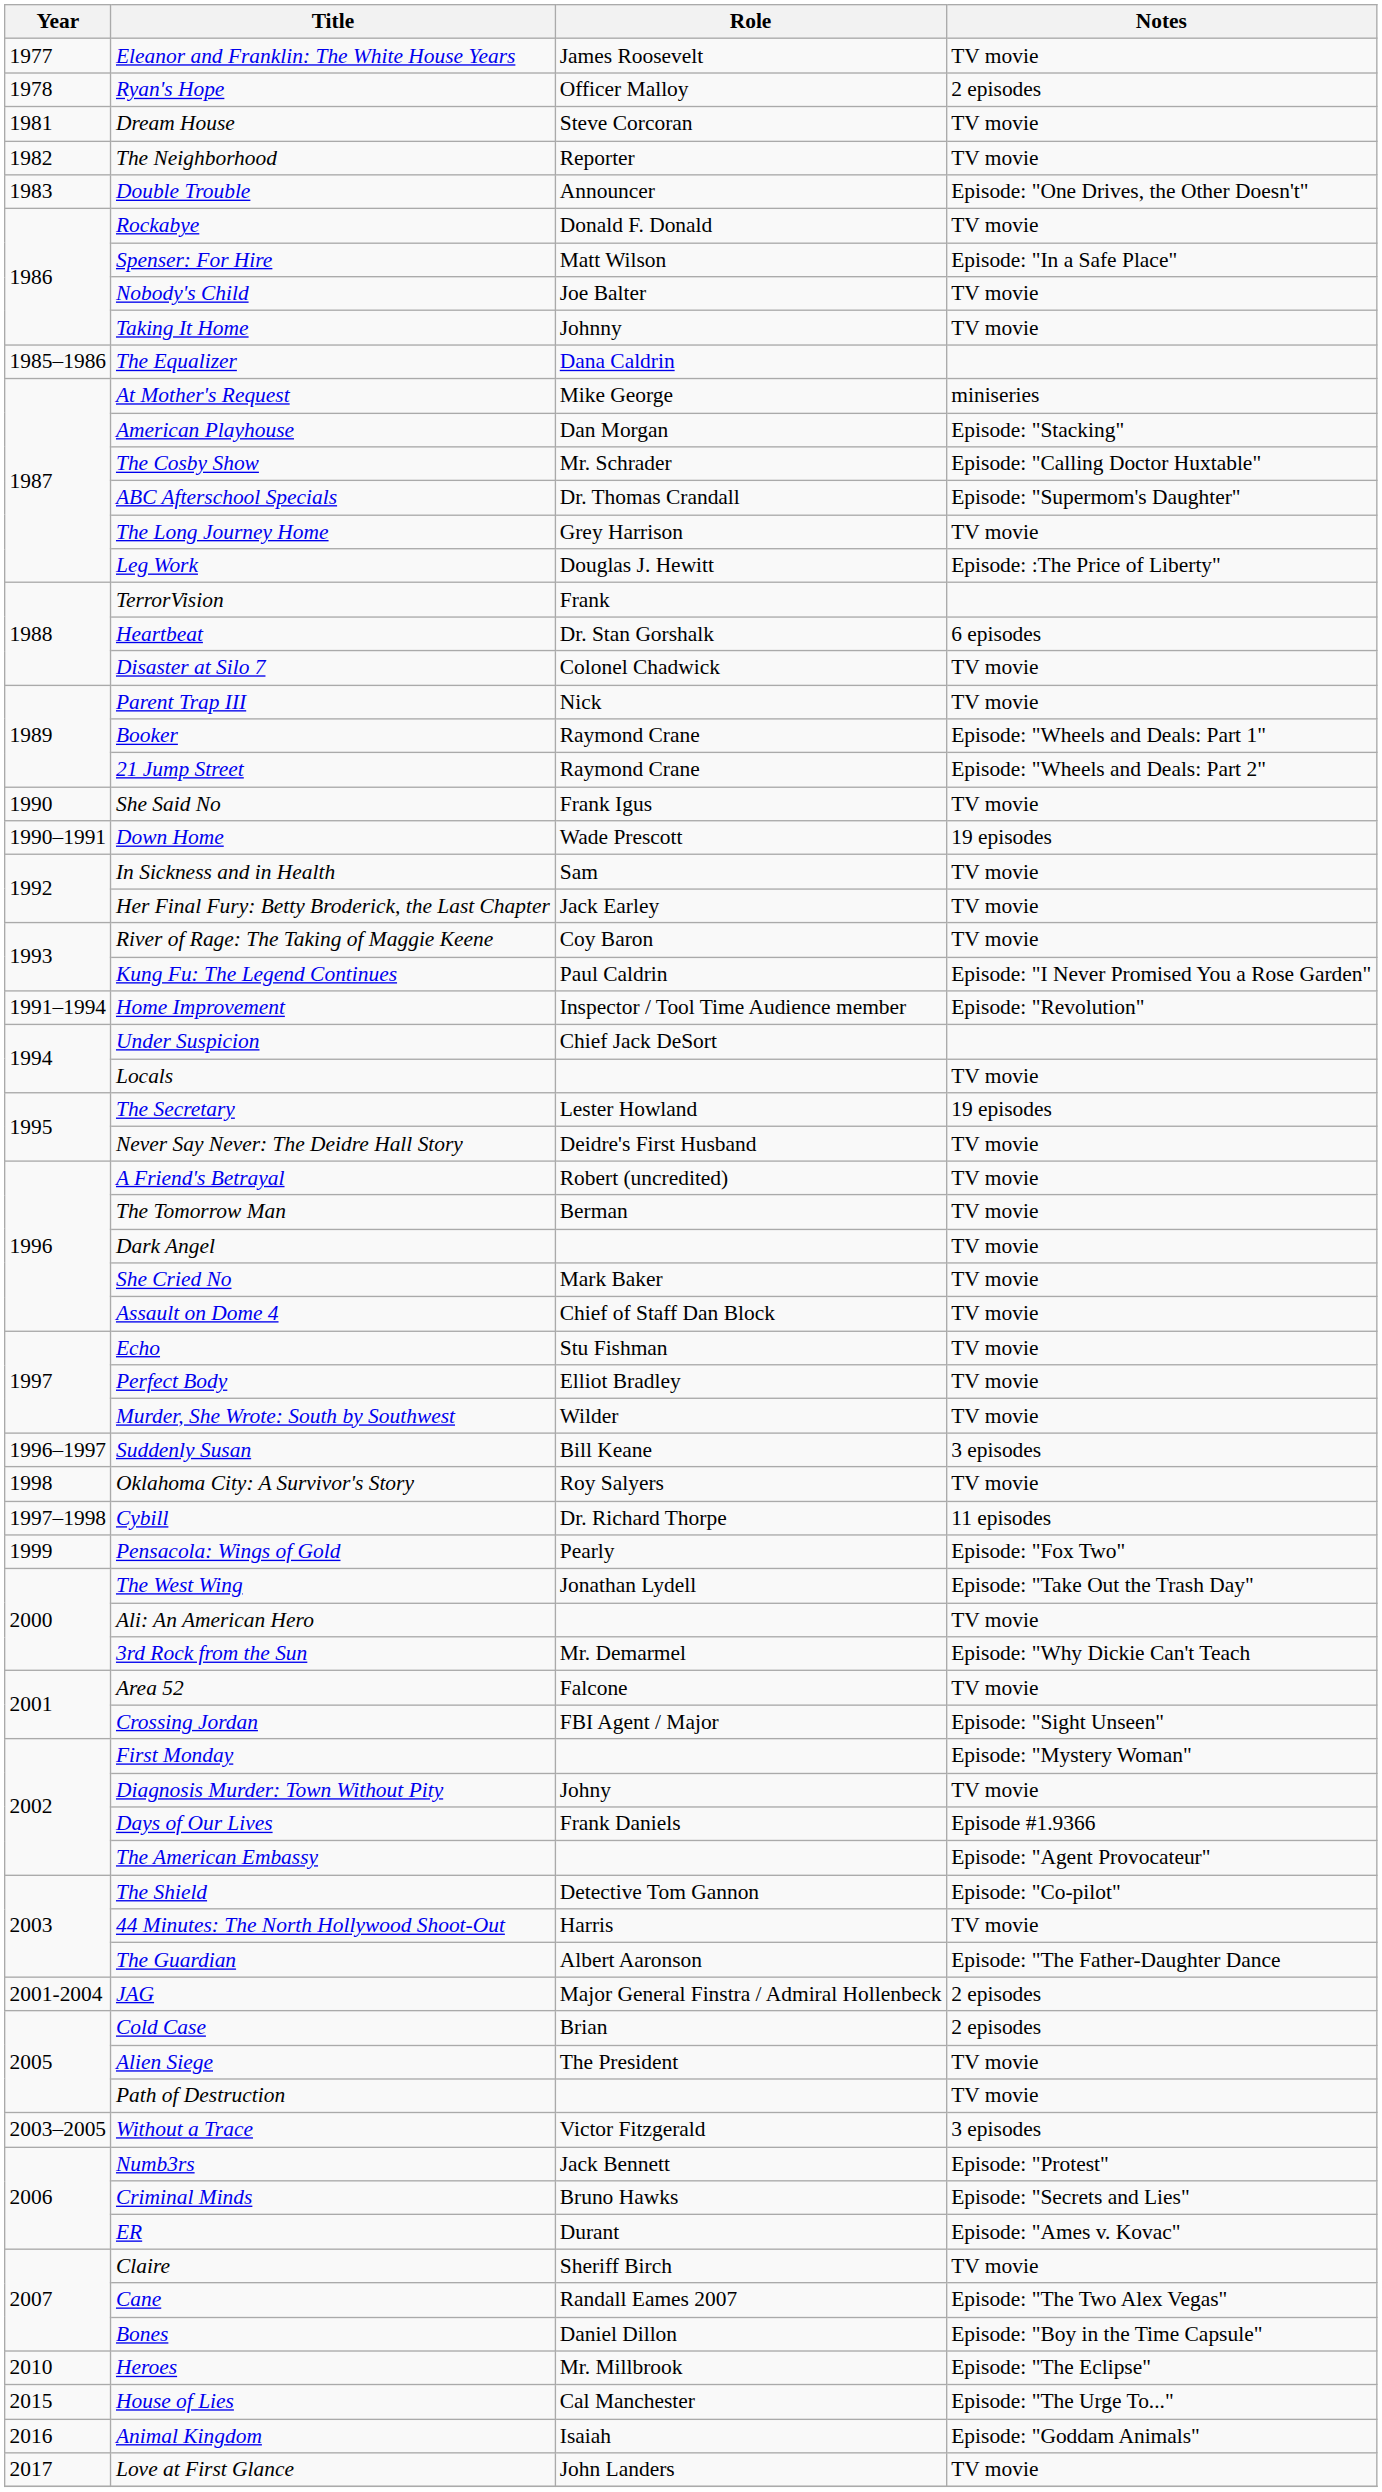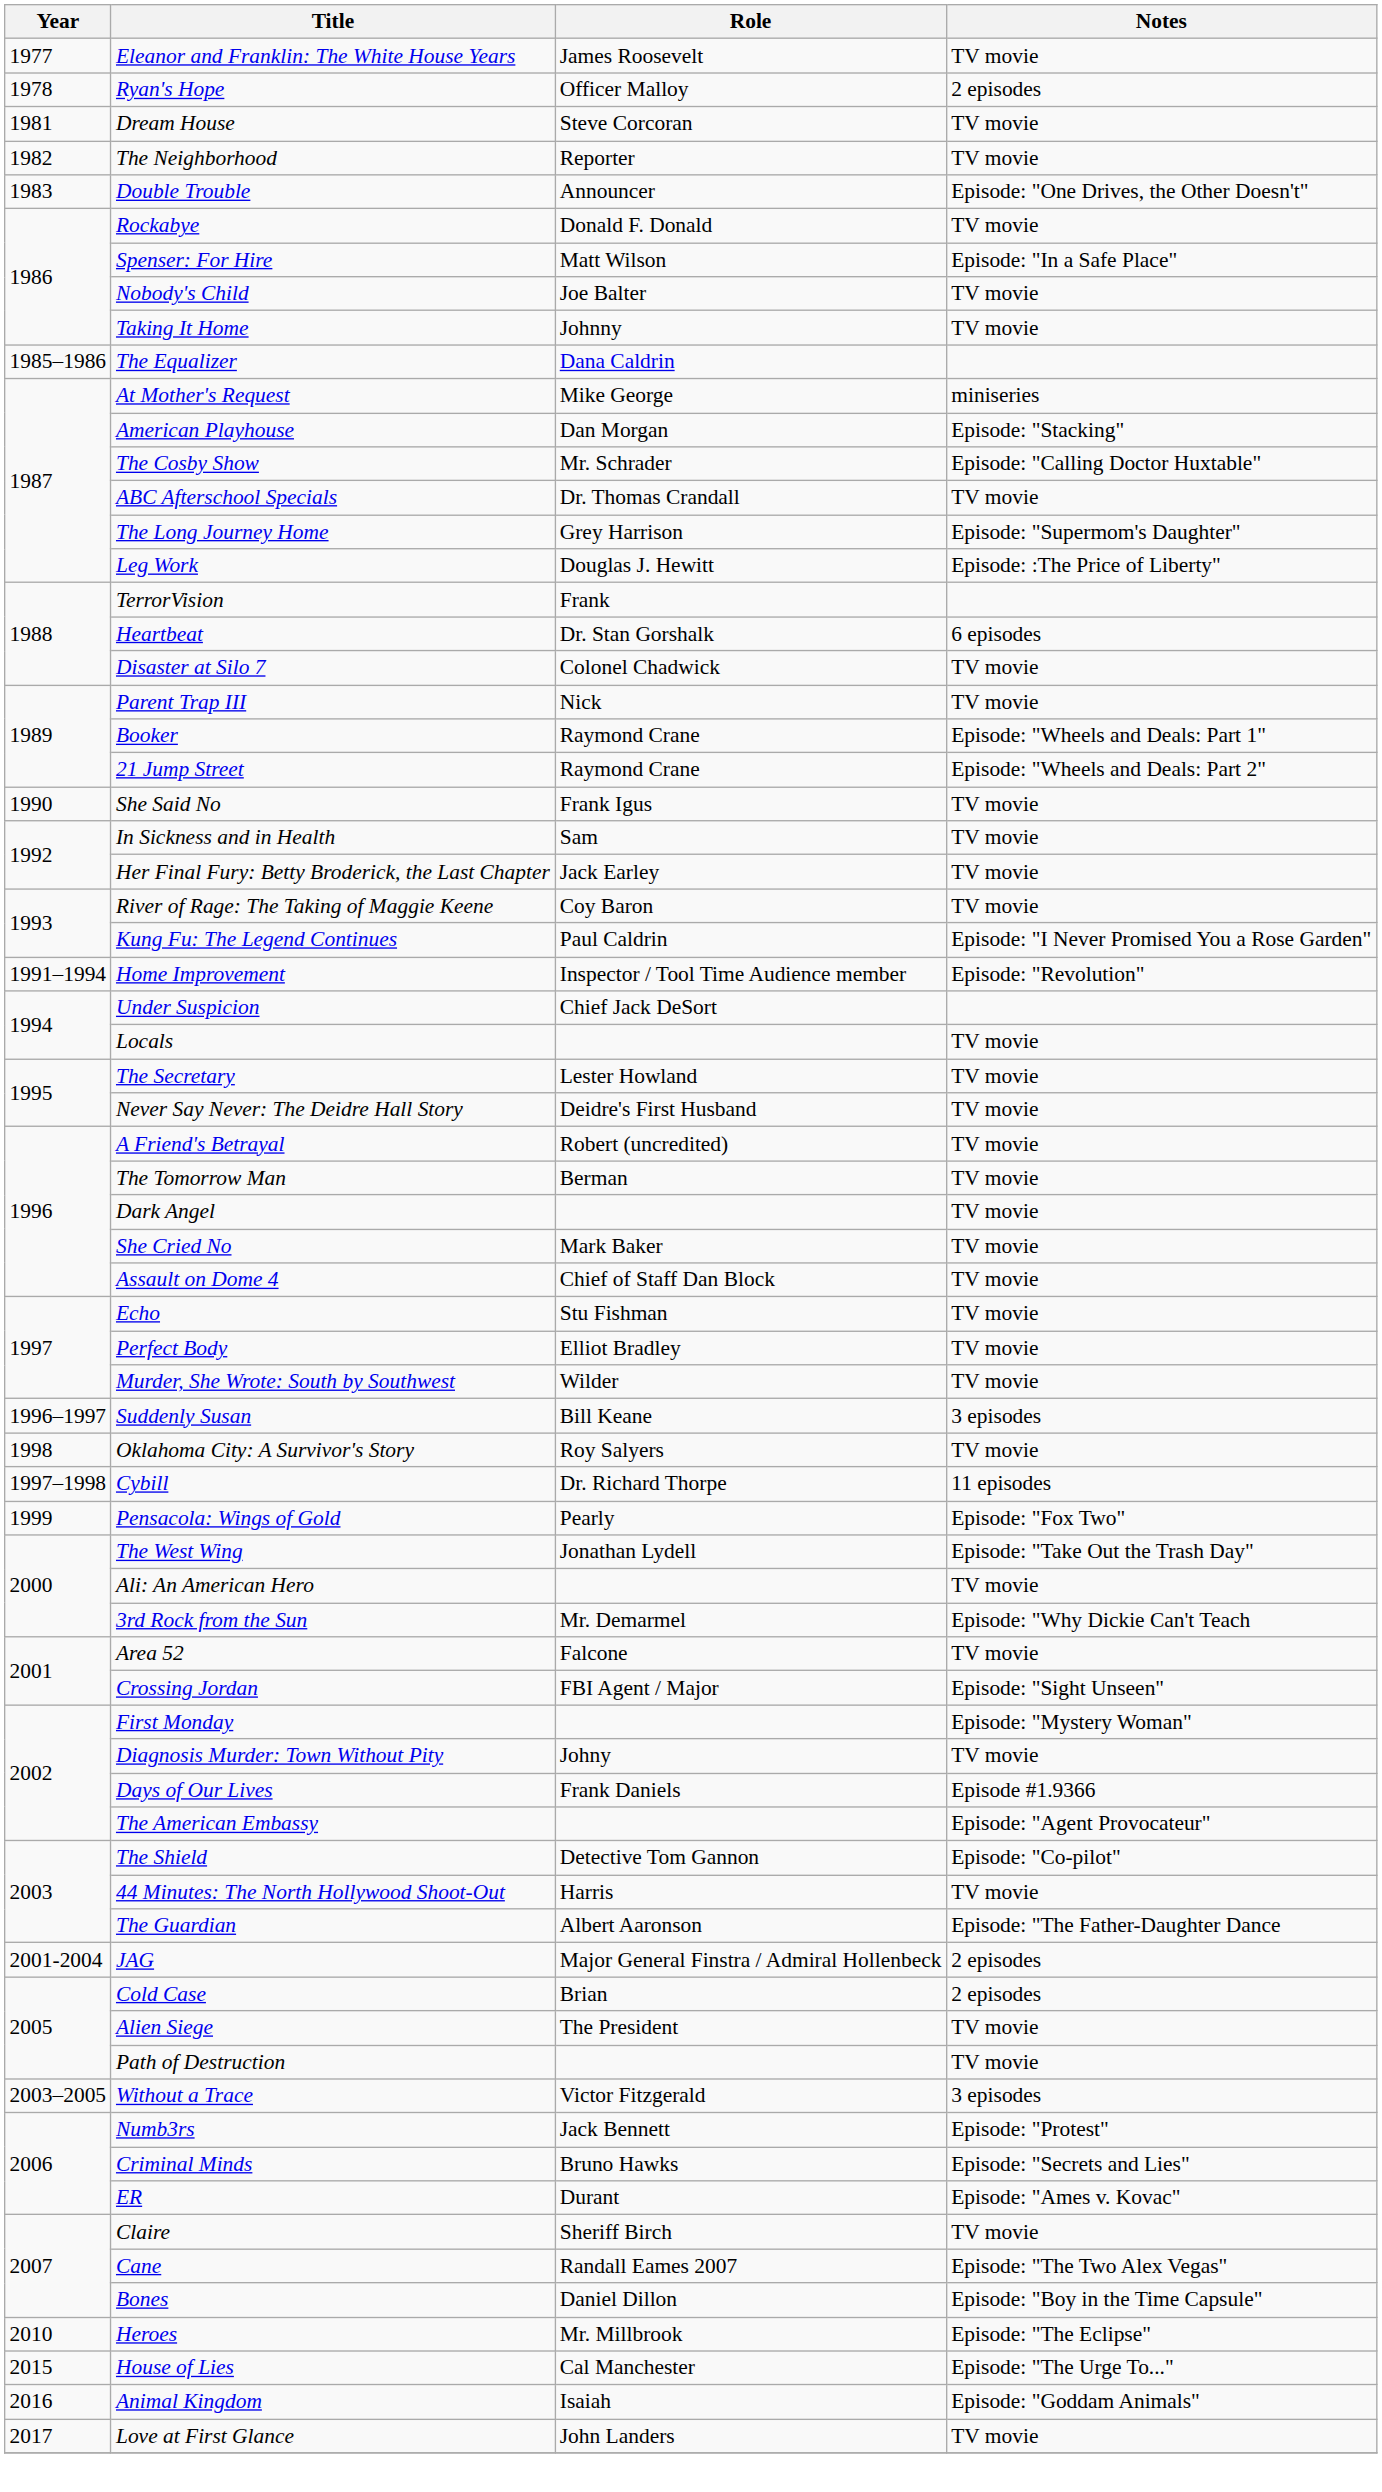ABC Afterschool Specials | Notes: Episode: "Supermom's Daughter" -> TV movie
The Long Journey Home | Notes: TV movie -> Episode: "Supermom's Daughter"
- row: 1990–1991 | Down Home | Wade Prescott | 19 episodes
The Secretary | Notes: 19 episodes -> TV movie
